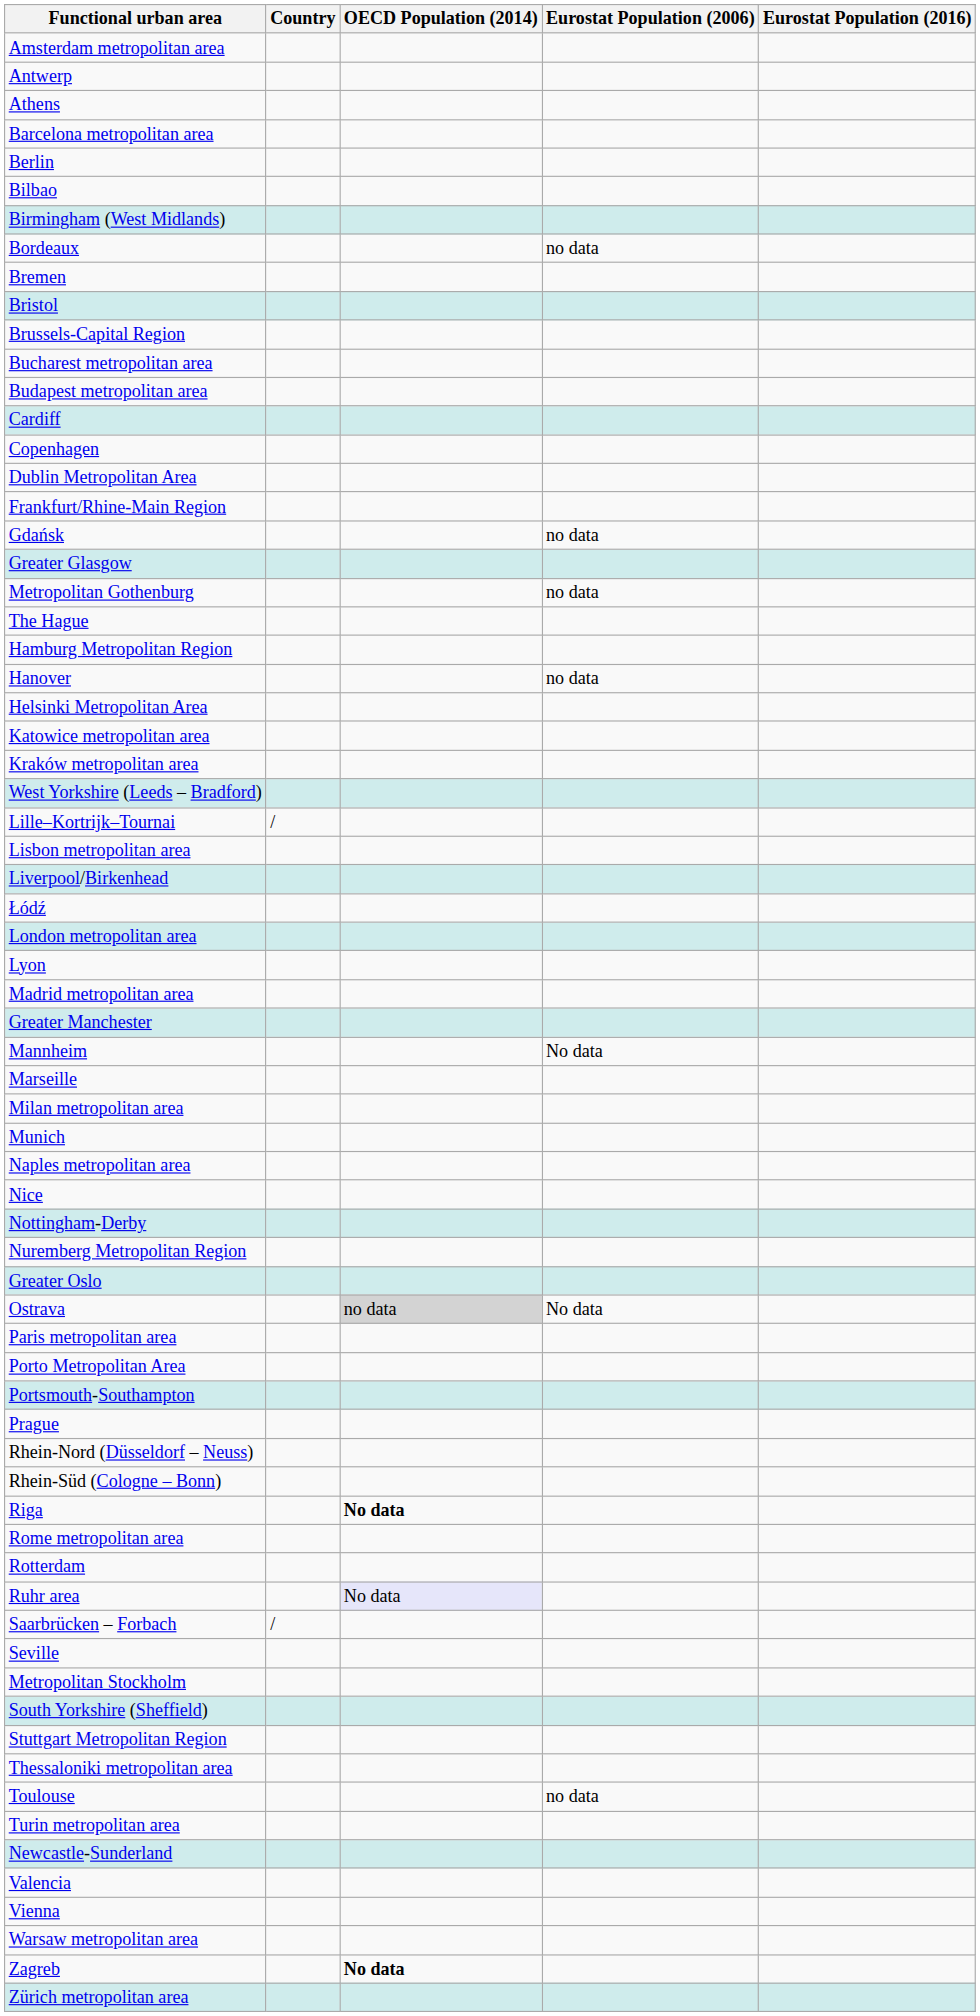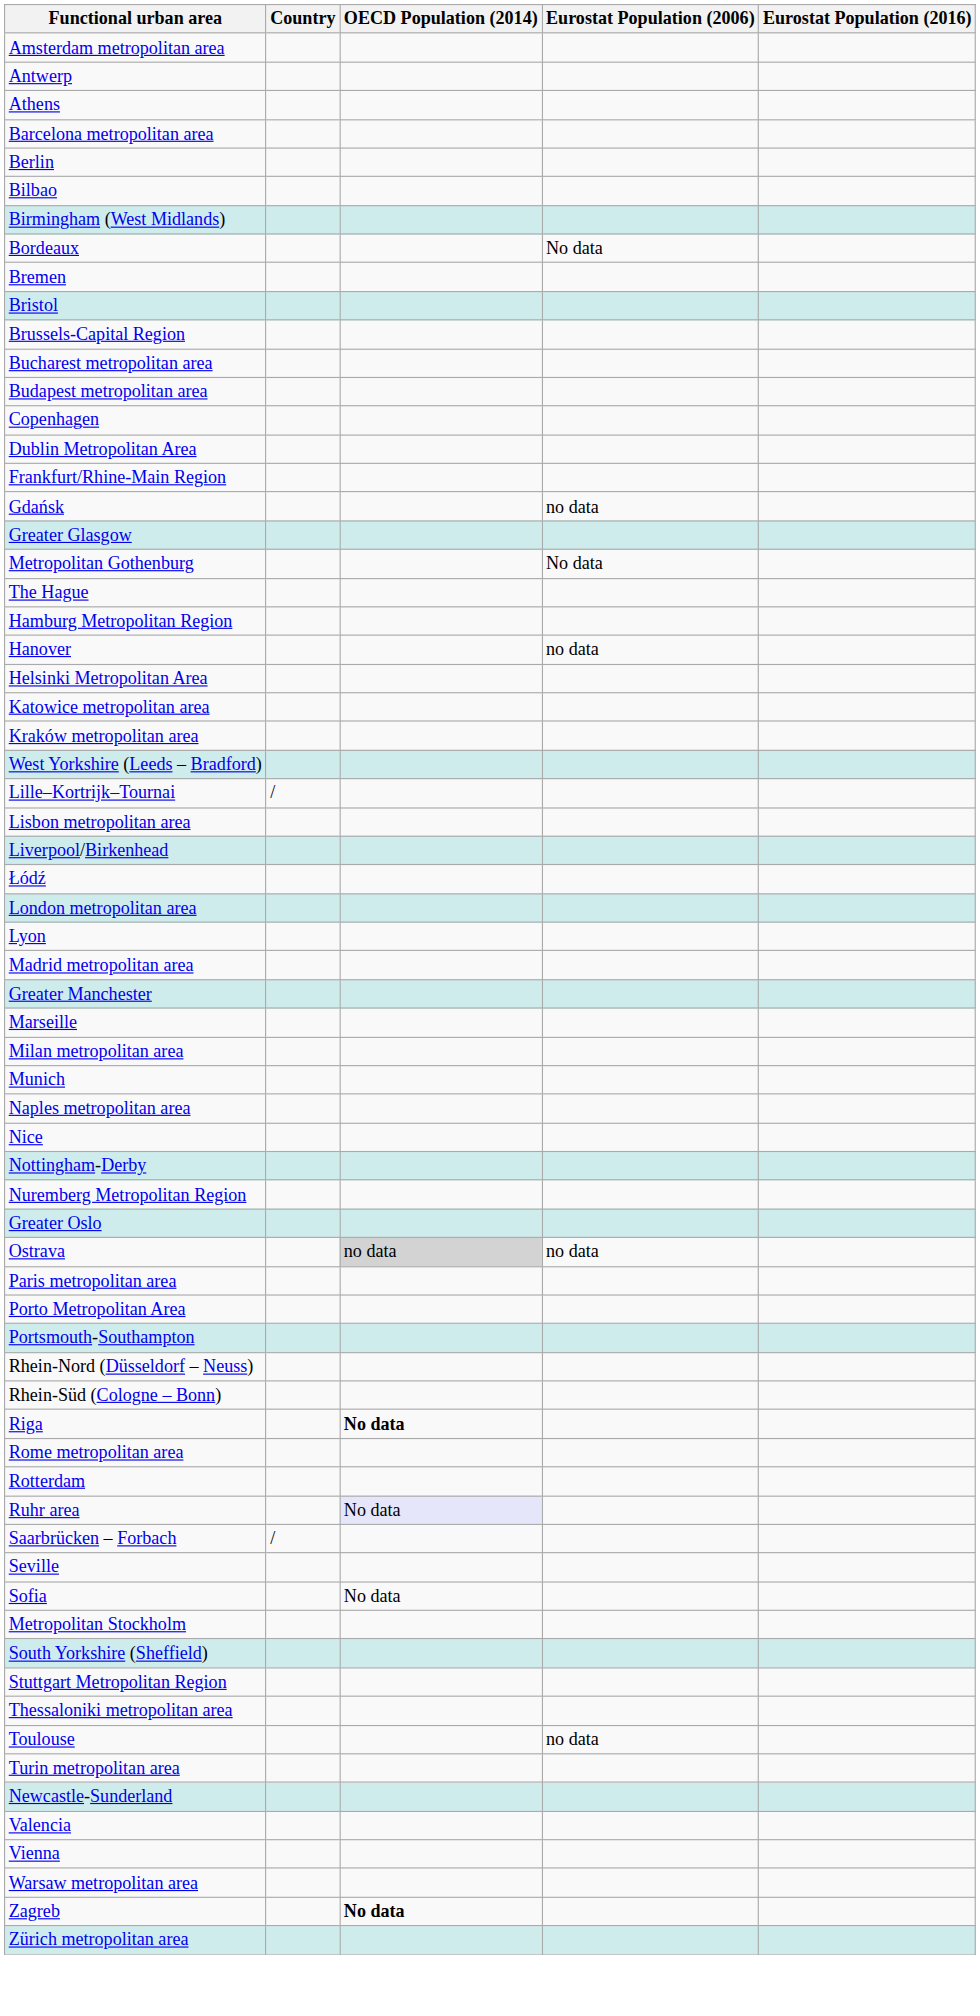Bordeaux | Eurostat Population (2006): no data -> No data
- row: Cardiff
Metropolitan Gothenburg | Eurostat Population (2006): no data -> No data
- row: Mannheim | No data
Ostrava | Eurostat Population (2006): No data -> no data
- row: Prague
+ row: Sofia | No data
